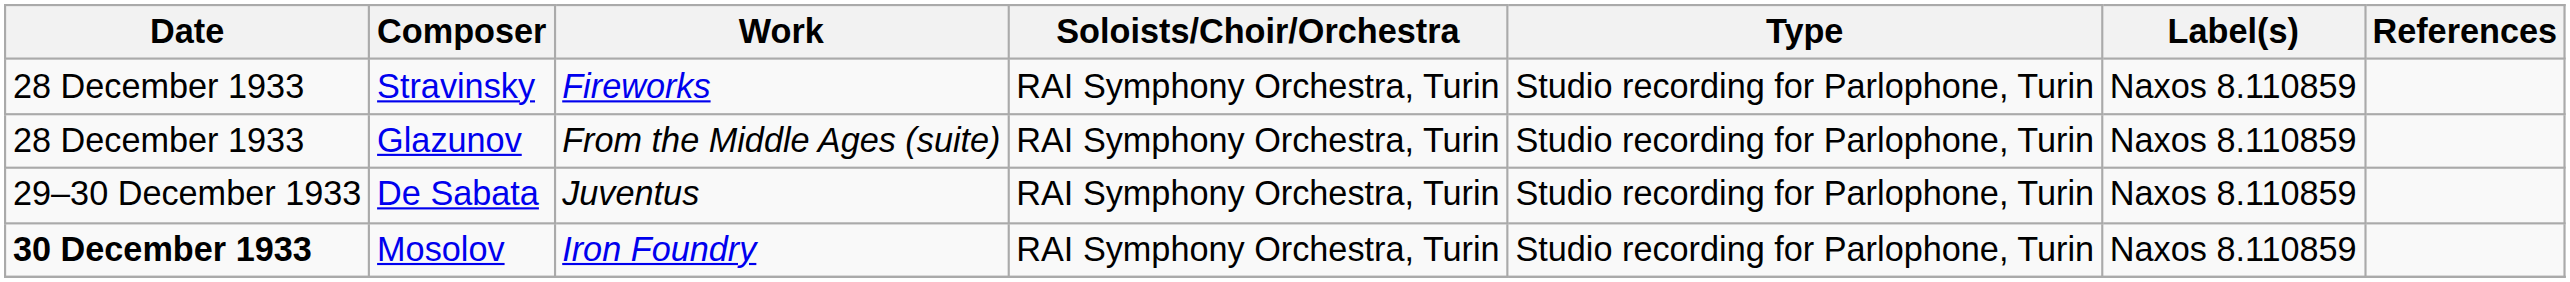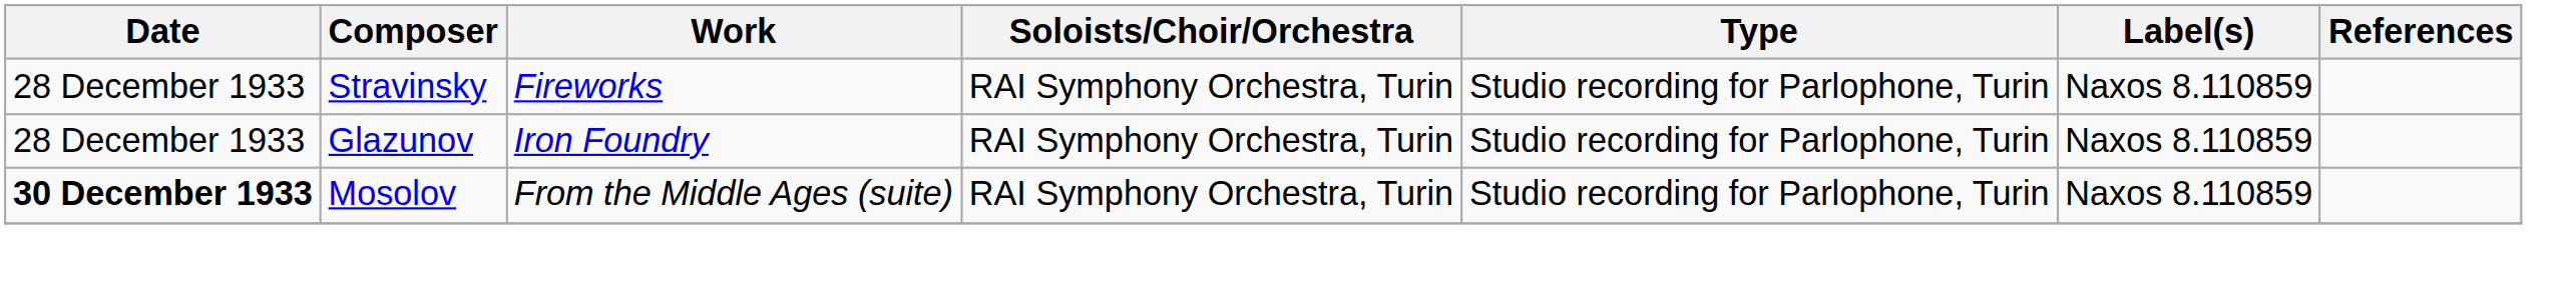Glazunov | Work: From the Middle Ages (suite) -> Iron Foundry
- row: 29–30 December 1933 | De Sabata | Juventus | RAI Symphony Orchestra, Turin | Studio recording for Parlophone, Turin | Naxos 8.110859
Mosolov | Work: Iron Foundry -> From the Middle Ages (suite)
